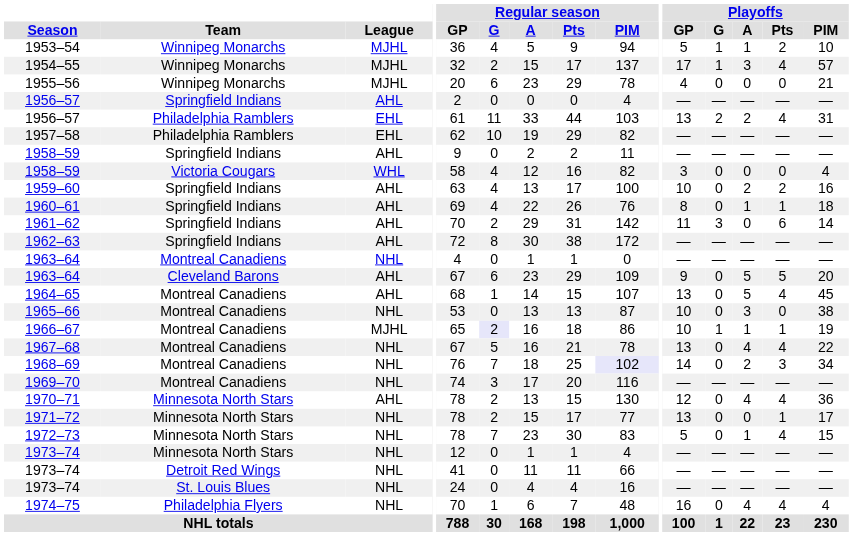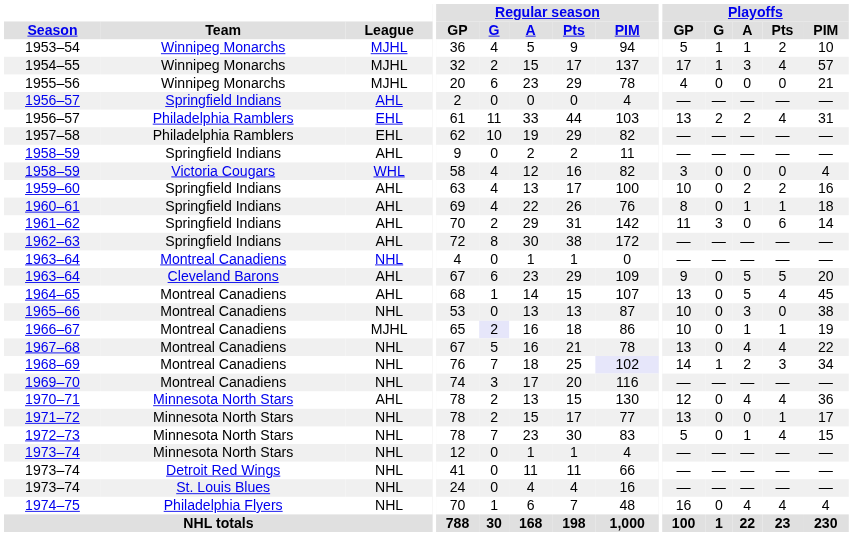1966–67 | Playoffs / G: 1 -> 0
1968–69 | Playoffs / G: 0 -> 1
